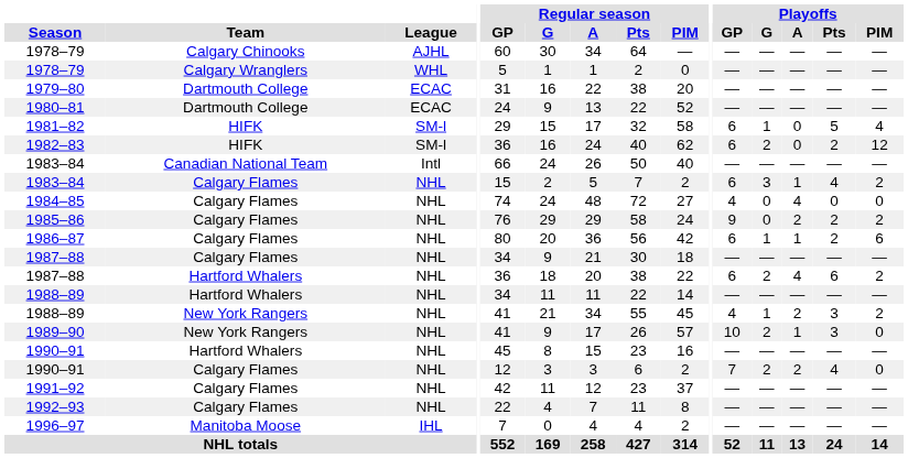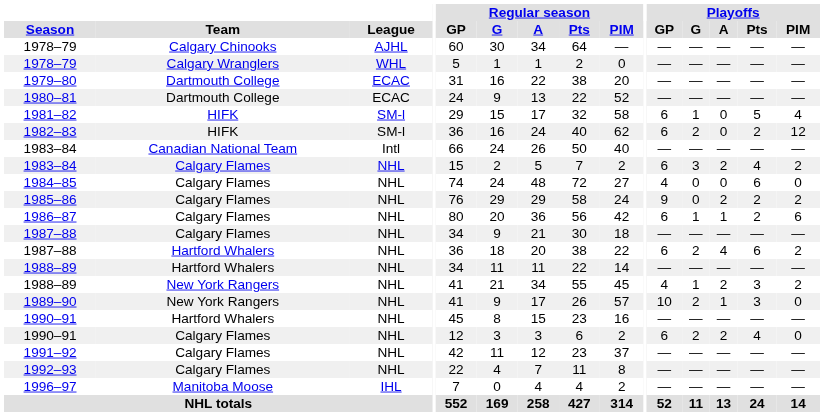1983–84 / Calgary Flames | Playoffs / A: 1 -> 2
1984–85 | Playoffs / A: 4 -> 0
1984–85 | Playoffs / Pts: 0 -> 6
1990–91 / Calgary Flames | Playoffs / GP: 7 -> 6
